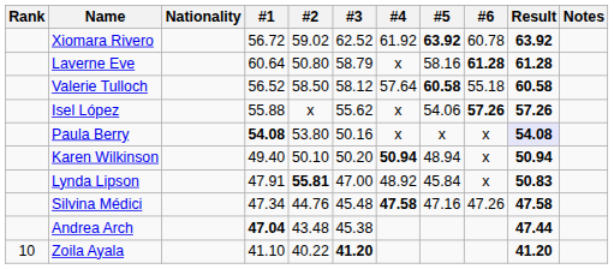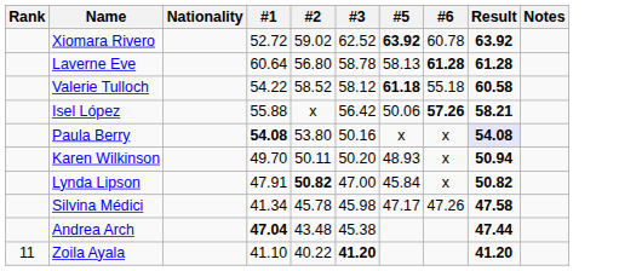- column: #4 | 61.92 | x | 57.64 | x | x | 50.94 | 48.92 | 47.58
Xiomara Rivero | #1: 56.72 -> 52.72
Laverne Eve | #2: 50.80 -> 56.80
Laverne Eve | #3: 58.79 -> 58.78
Laverne Eve | #5: 58.16 -> 58.13
Valerie Tulloch | #1: 56.52 -> 54.22
Valerie Tulloch | #2: 58.50 -> 58.52
Valerie Tulloch | #5: 60.58 -> 61.18
Isel López | #3: 55.62 -> 56.42
Isel López | #5: 54.06 -> 50.06
Isel López | Result: 57.26 -> 58.21
Karen Wilkinson | #1: 49.40 -> 49.70
Karen Wilkinson | #2: 50.10 -> 50.11
Karen Wilkinson | #5: 48.94 -> 48.93
Lynda Lipson | #2: 55.81 -> 50.82
Lynda Lipson | Result: 50.83 -> 50.82
Silvina Médici | #1: 47.34 -> 41.34
Silvina Médici | #2: 44.76 -> 45.78
Silvina Médici | #3: 45.48 -> 45.98
Silvina Médici | #5: 47.16 -> 47.17
Zoila Ayala | Rank: 10 -> 11
